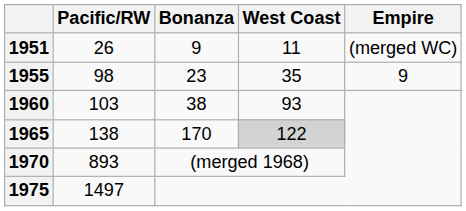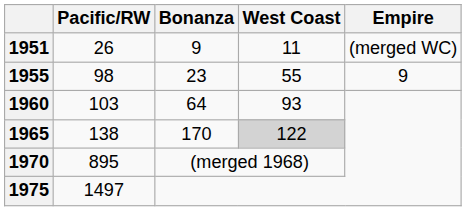1955 | West Coast: 35 -> 55
1960 | Bonanza: 38 -> 64
1970 | Pacific/RW: 893 -> 895
